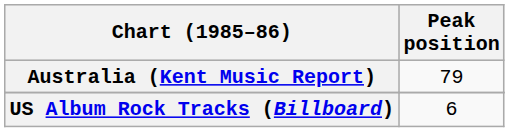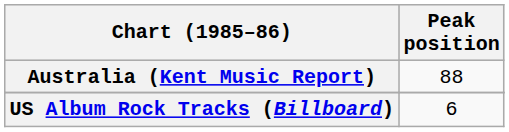Australia (Kent Music Report) | Peak position: 79 -> 88
